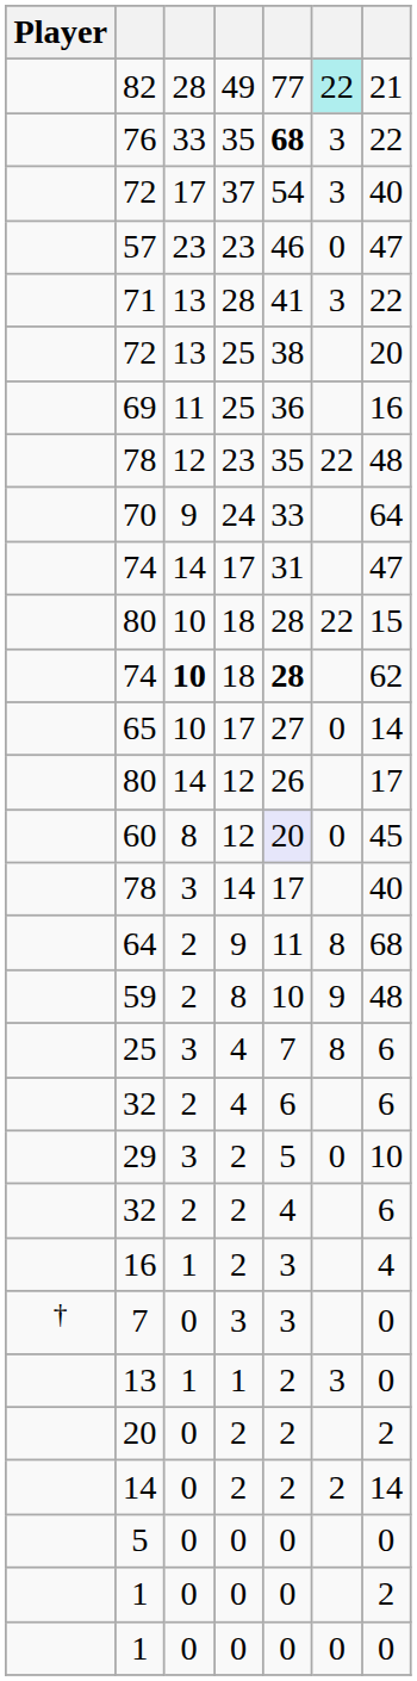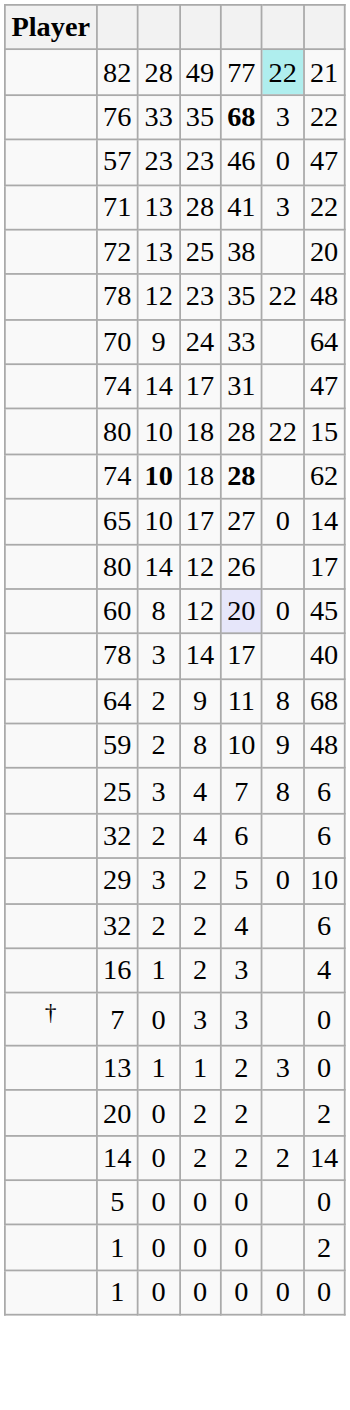- row: 72 | 17 | 37 | 54 | 3 | 40
- row: 69 | 11 | 25 | 36 | 16
